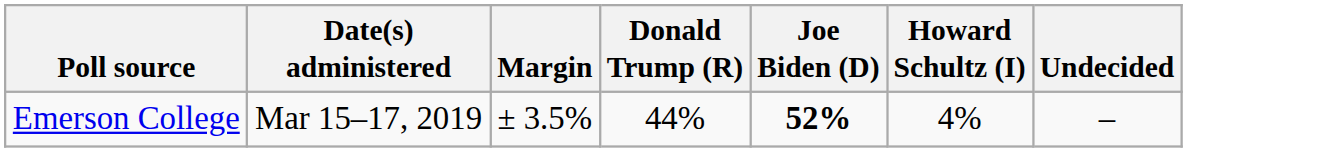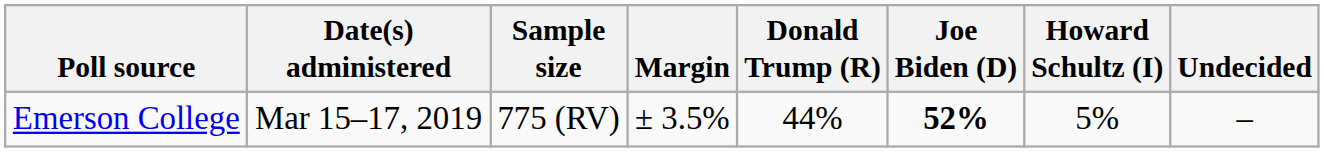+ column: Sample size | 775 (RV)
Emerson College | Howard Schultz (I): 4% -> 5%
